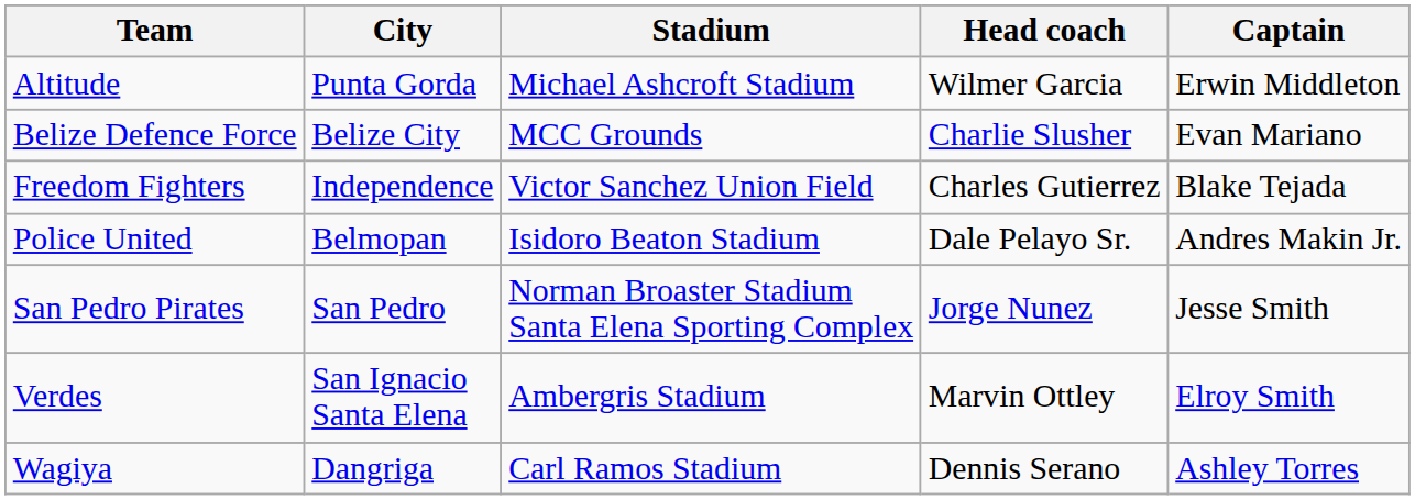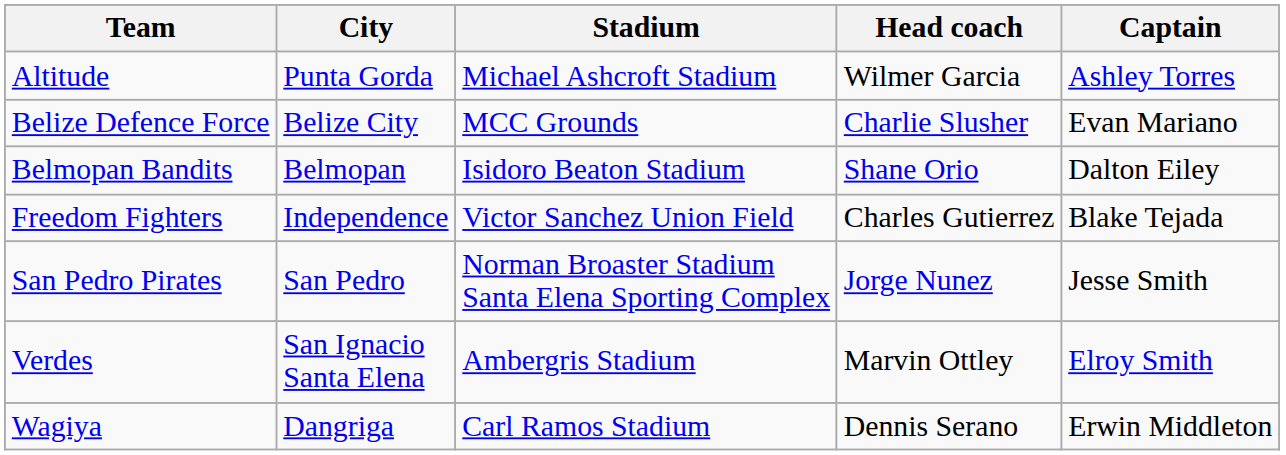Altitude | Captain: Erwin Middleton -> Ashley Torres
+ row: Belmopan Bandits | Belmopan | Isidoro Beaton Stadium | Shane Orio | Dalton Eiley
- row: Police United | Belmopan | Isidoro Beaton Stadium | Dale Pelayo Sr. | Andres Makin Jr.
Wagiya | Captain: Ashley Torres -> Erwin Middleton
